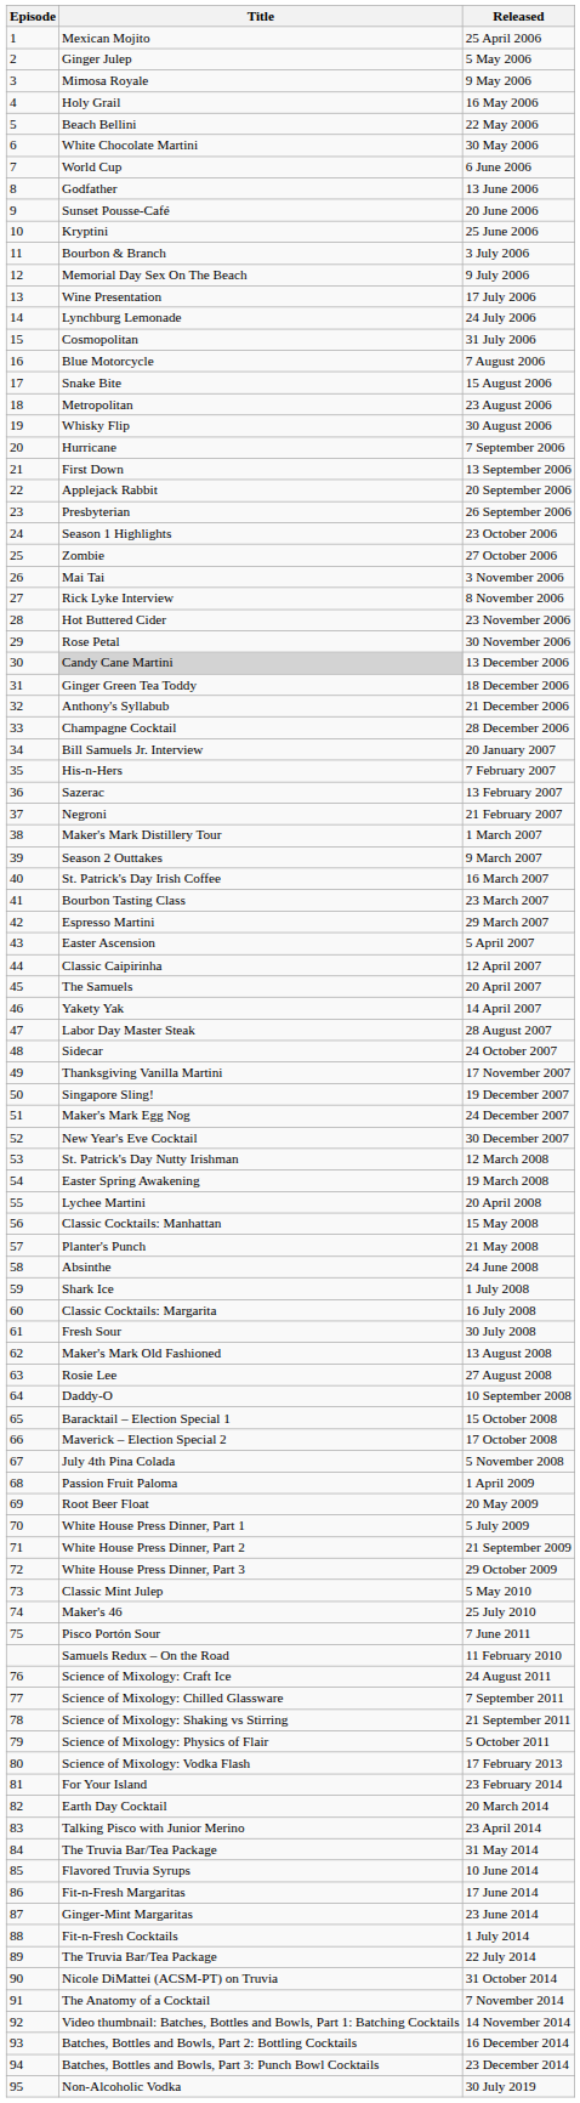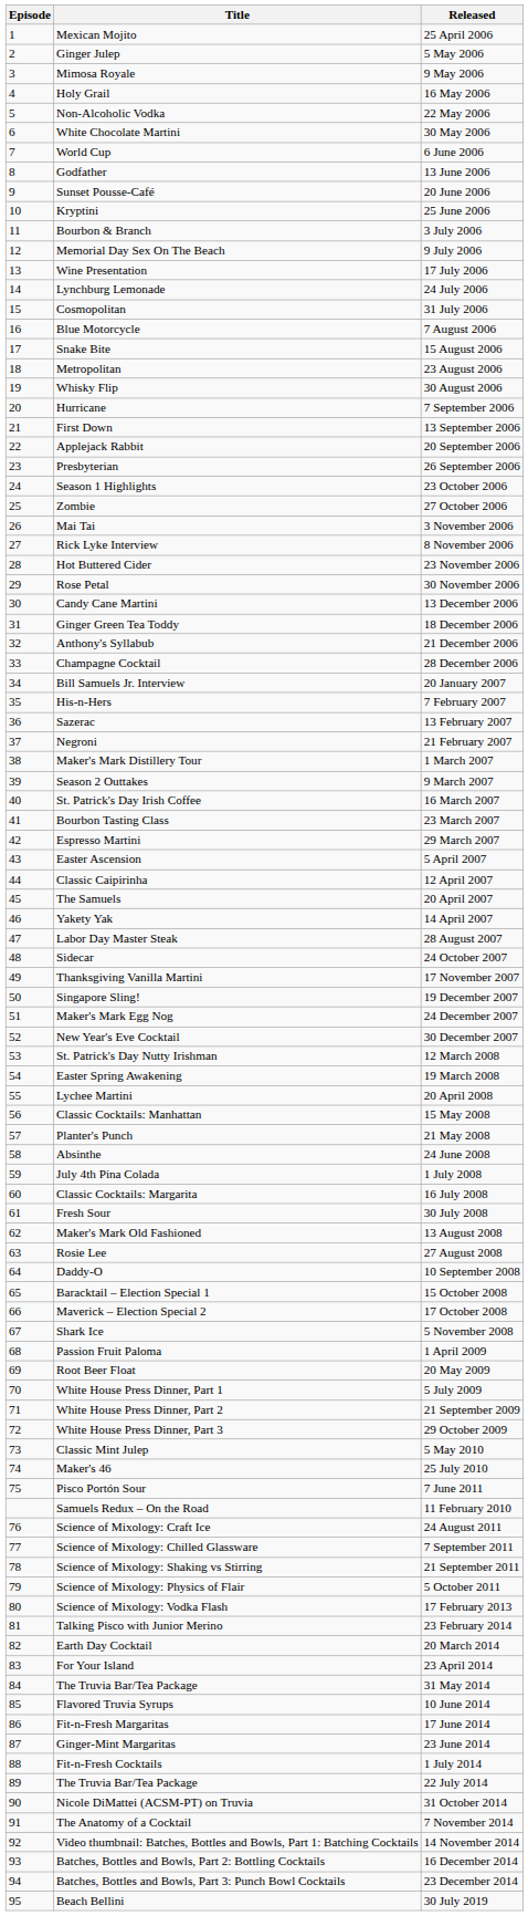22 May 2006 | Title: Beach Bellini -> Non‑Alcoholic Vodka
13 December 2006 | Title: lightgrey background -> no background
1 July 2008 | Title: Shark Ice -> July 4th Pina Colada
5 November 2008 | Title: July 4th Pina Colada -> Shark Ice
23 February 2014 | Title: For Your Island -> Talking Pisco with Junior Merino
23 April 2014 | Title: Talking Pisco with Junior Merino -> For Your Island
30 July 2019 | Title: Non‑Alcoholic Vodka -> Beach Bellini
